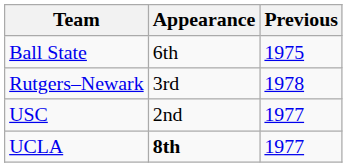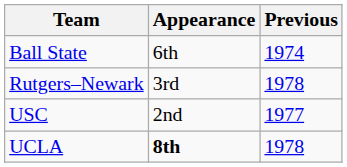Ball State | Previous: 1975 -> 1974
UCLA | Previous: 1977 -> 1978
